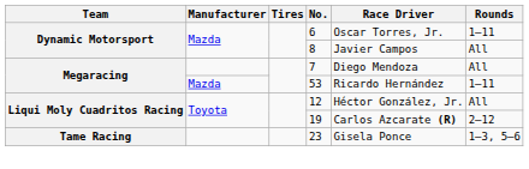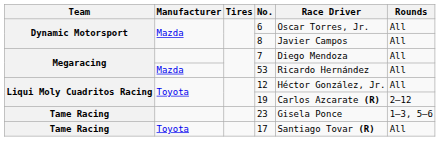6 | Rounds: 1–11 -> All
53 | Rounds: 1–11 -> All
+ row: Tame Racing | Toyota | 17 | Santiago Tovar (R) | All
